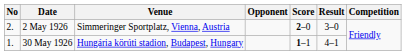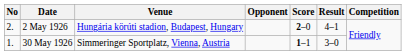2 May 1926 | Venue: Simmeringer Sportplatz, Vienna, Austria -> Hungária körúti stadion, Budapest, Hungary
2 May 1926 | Result: 3–0 -> 4–1
30 May 1926 | Venue: Hungária körúti stadion, Budapest, Hungary -> Simmeringer Sportplatz, Vienna, Austria
30 May 1926 | Result: 4–1 -> 3–0
